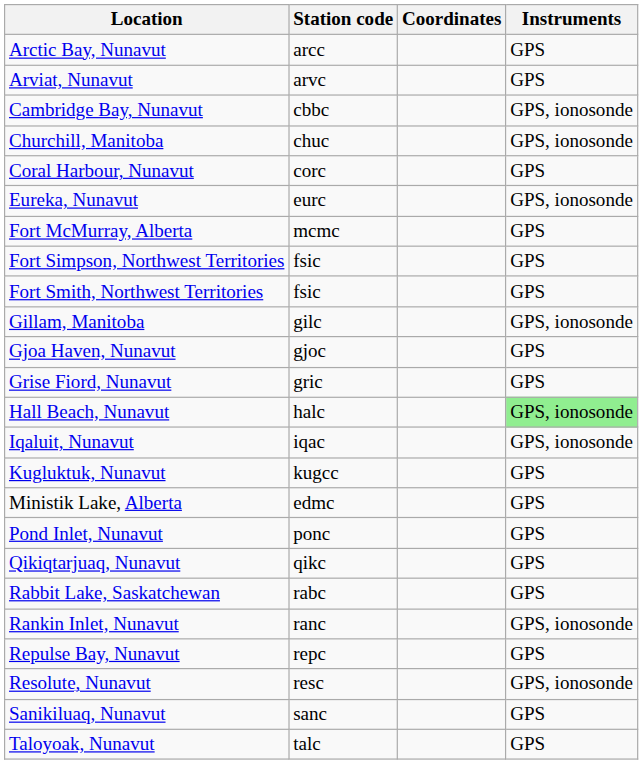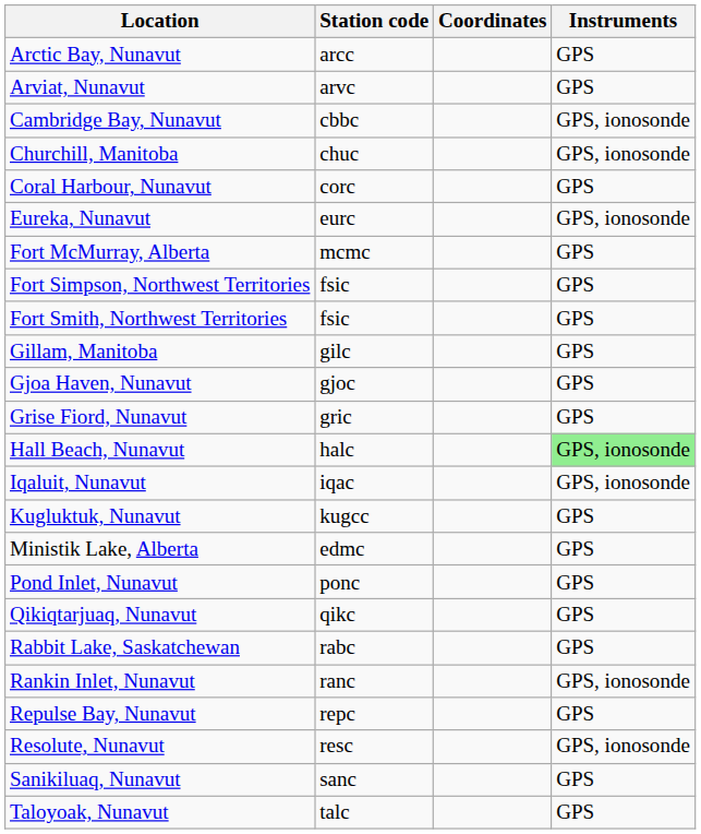Gillam, Manitoba | Instruments: GPS, ionosonde -> GPS
